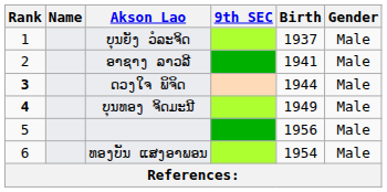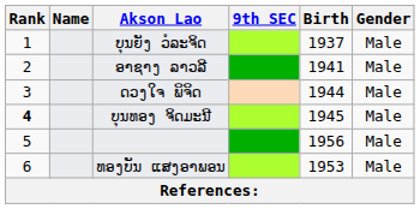ດວງໃຈ ພິຈິດ | Rank: bold -> normal
ບຸນທອງ ຈິດມະນີ | Birth: 1949 -> 1945
ທອງບັນ ແສງອາພອນ | Birth: 1954 -> 1953
